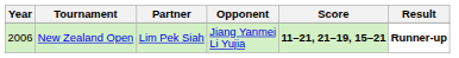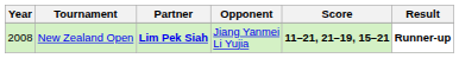New Zealand Open | Year: 2006 -> 2008
New Zealand Open | Partner: normal -> bold
